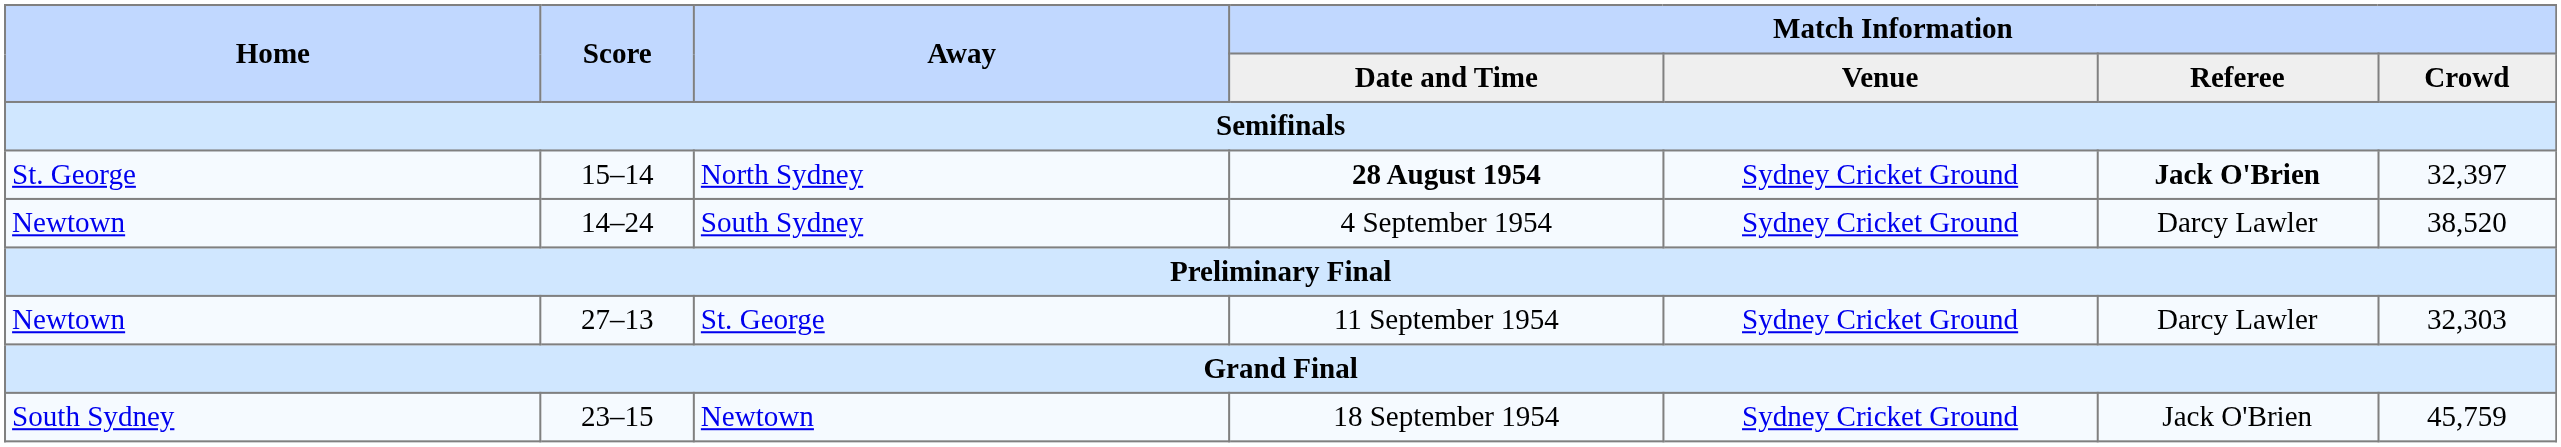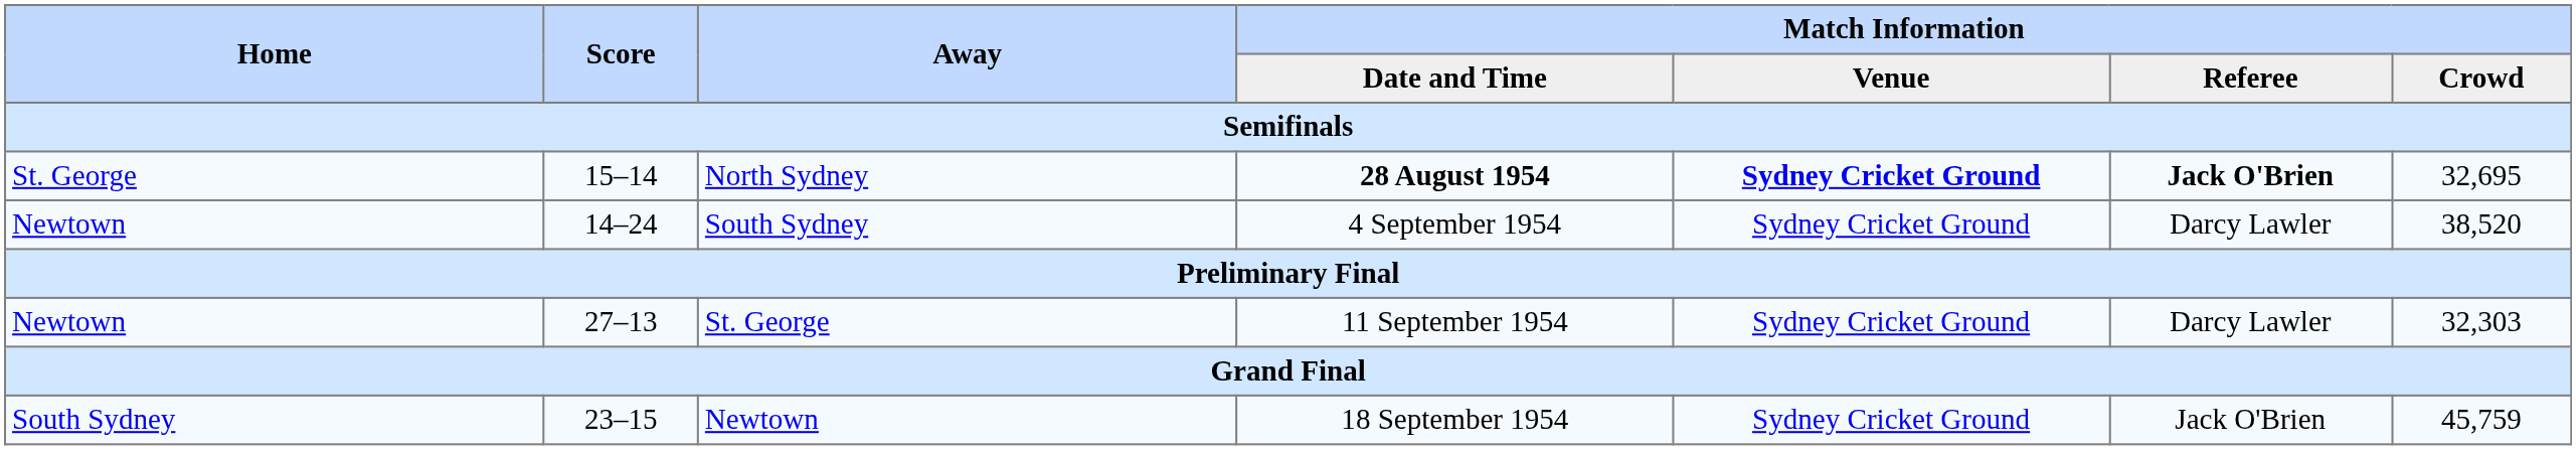North Sydney | Match Information / Venue: normal -> bold
North Sydney | Match Information / Crowd: 32,397 -> 32,695
